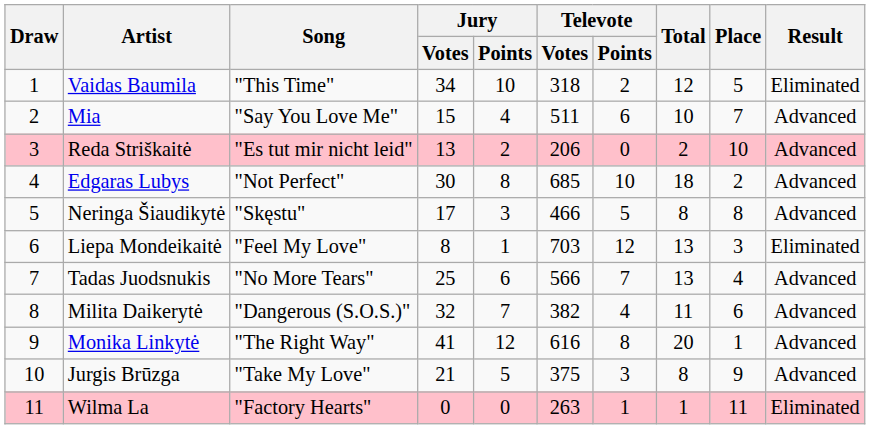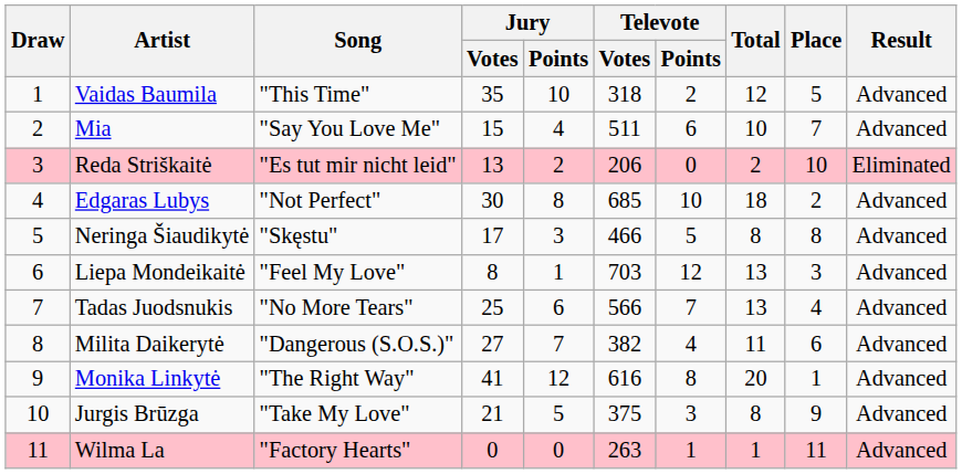Vaidas Baumila | Jury / Votes: 34 -> 35
Vaidas Baumila | Result: Eliminated -> Advanced
Reda Striškaitė | Result: Advanced -> Eliminated
Liepa Mondeikaitė | Result: Eliminated -> Advanced
Milita Daikerytė | Jury / Votes: 32 -> 27
Wilma La | Result: Eliminated -> Advanced
